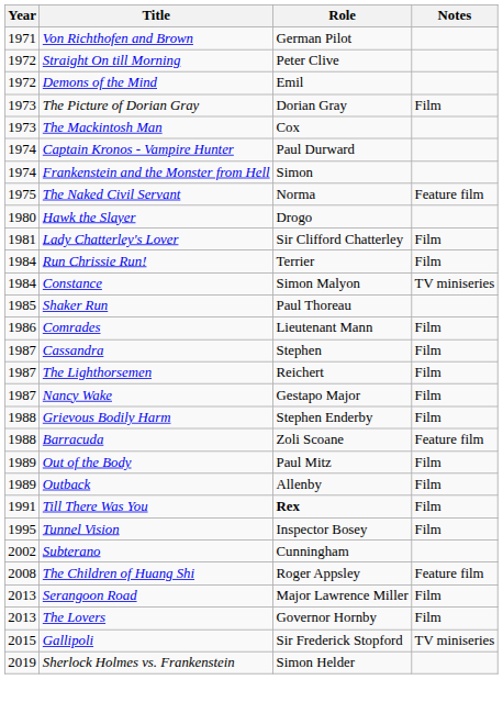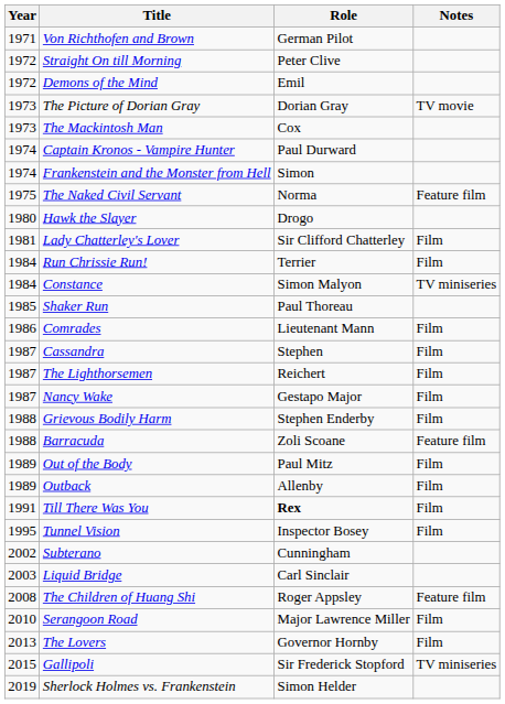The Picture of Dorian Gray | Notes: Film -> TV movie
+ row: 2003 | Liquid Bridge | Carl Sinclair
Serangoon Road | Year: 2013 -> 2010
